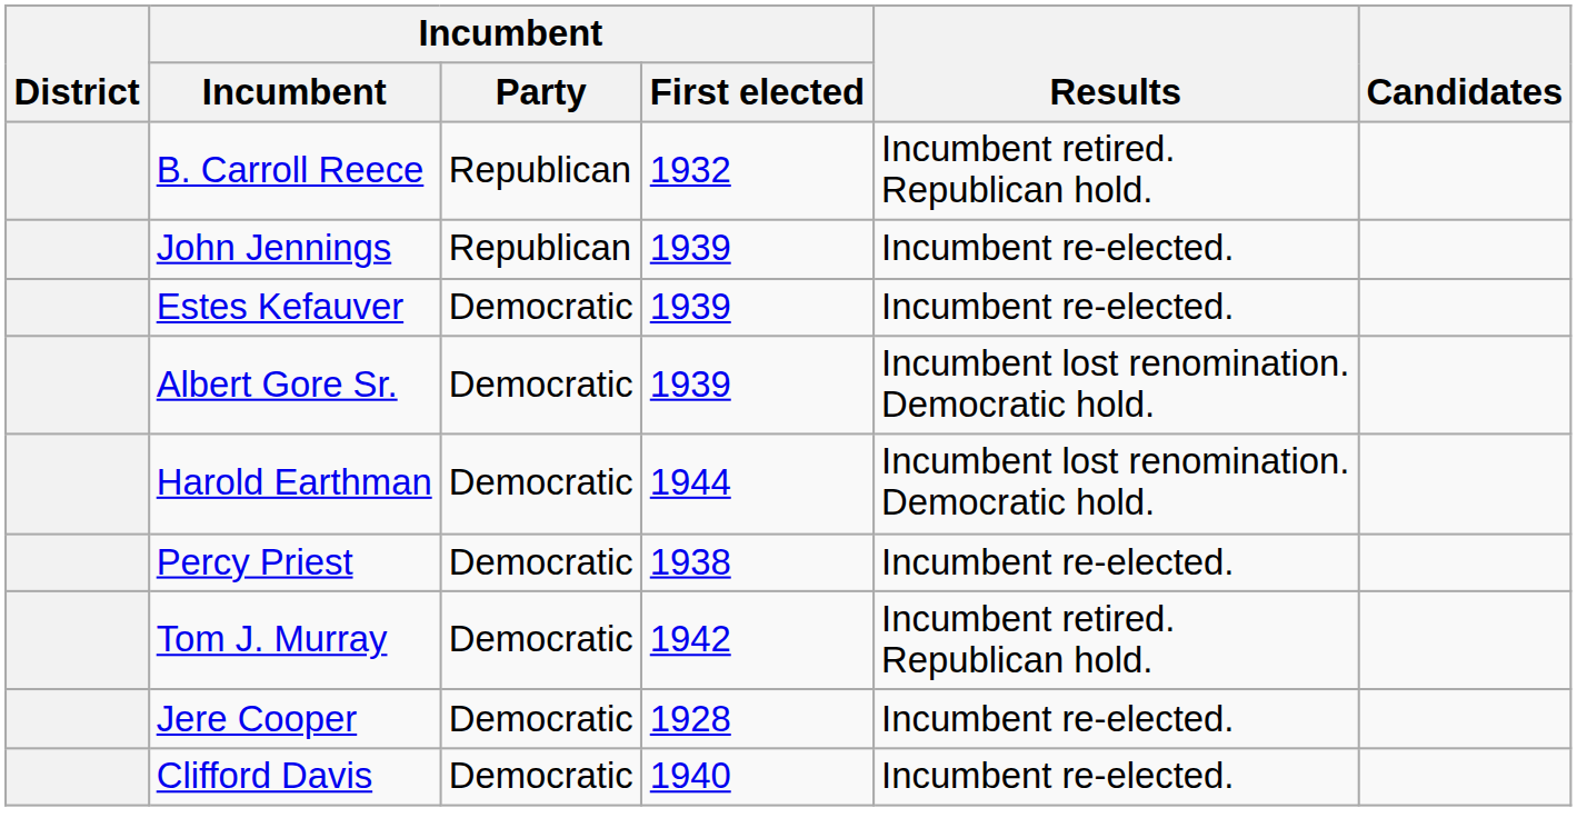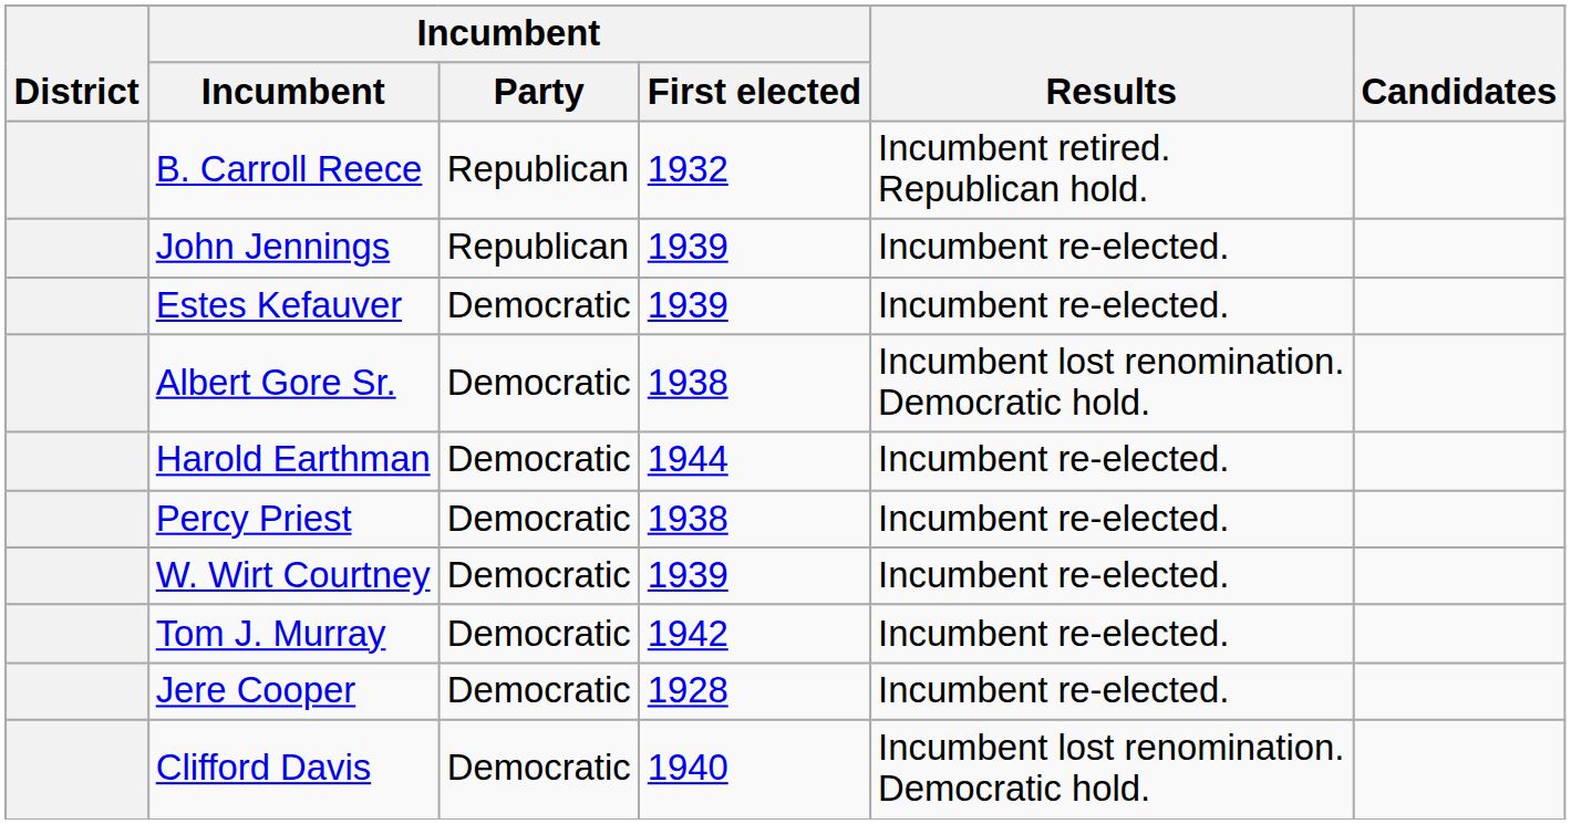Albert Gore Sr. | Incumbent / First elected: 1939 -> 1938
Harold Earthman | Results: Incumbent lost renomination. Democratic hold. -> Incumbent re-elected.
+ row: W. Wirt Courtney | Democratic | 1939 | Incumbent re-elected.
Tom J. Murray | Results: Incumbent retired. Republican hold. -> Incumbent re-elected.
Clifford Davis | Results: Incumbent re-elected. -> Incumbent lost renomination. Democratic hold.
